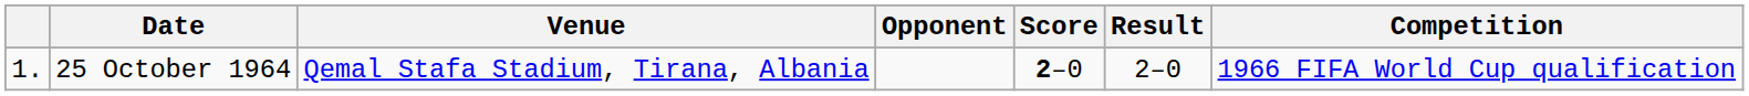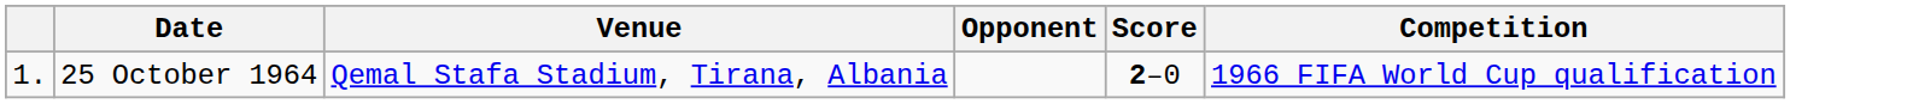- column: Result | 2–0
